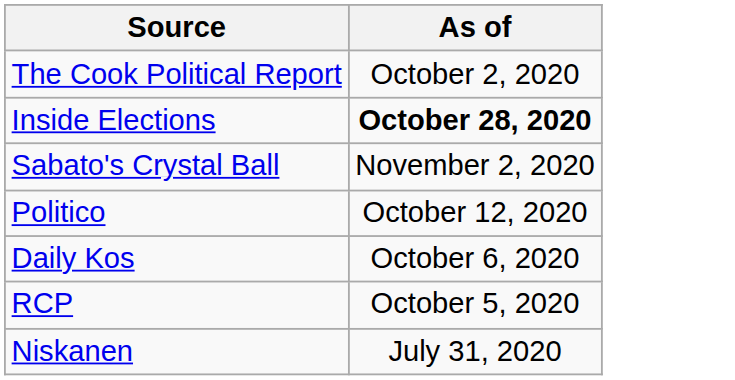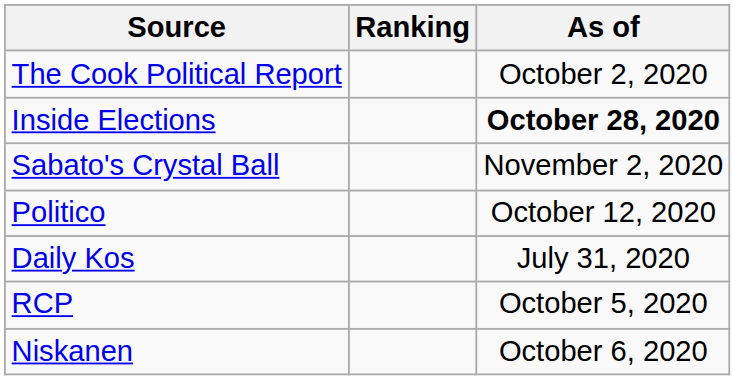+ column: Ranking
Daily Kos | As of: October 6, 2020 -> July 31, 2020
Niskanen | As of: July 31, 2020 -> October 6, 2020
